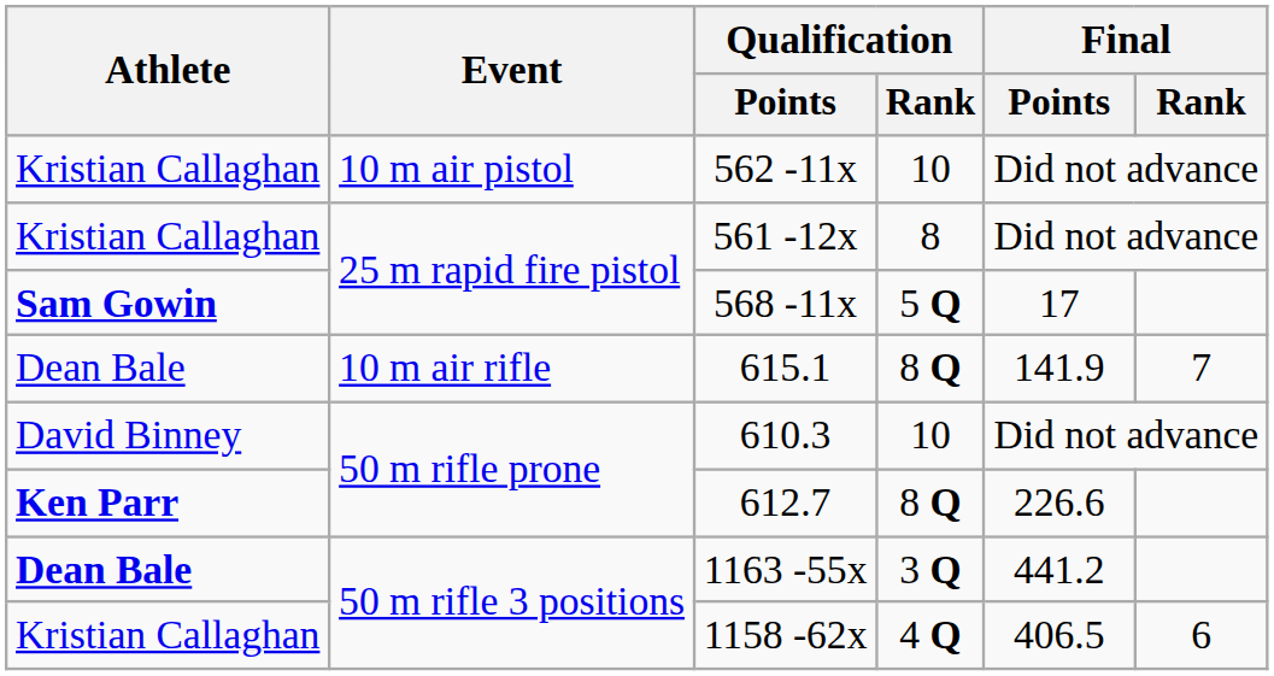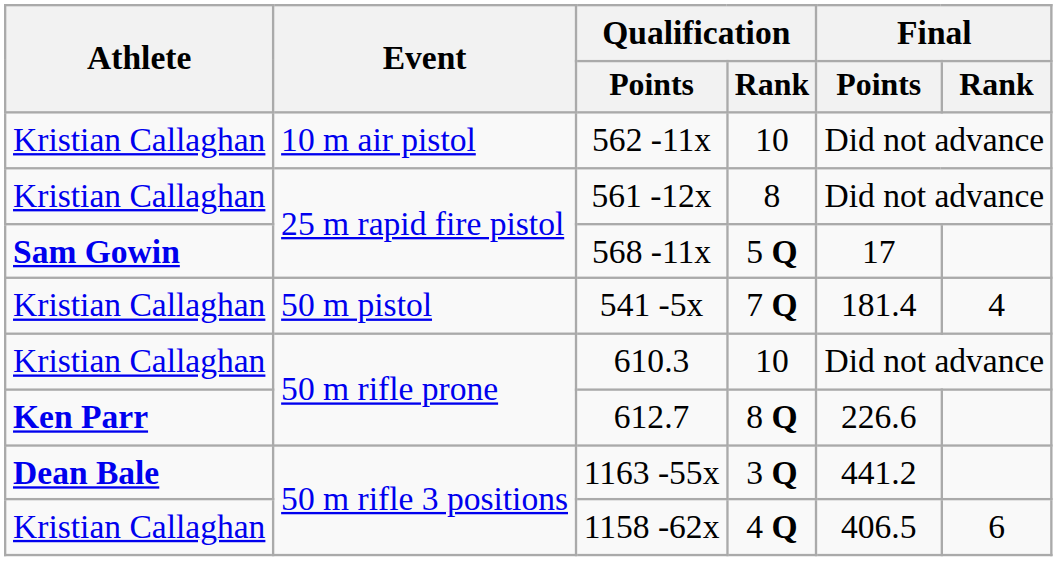+ row: Kristian Callaghan | 50 m pistol | 541 -5x | 7 Q | 181.4 | 4
- row: Dean Bale | 10 m air rifle | 615.1 | 8 Q | 141.9 | 7
610.3 | Athlete: David Binney -> Kristian Callaghan
